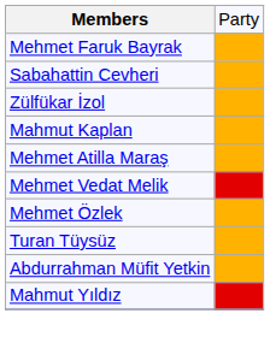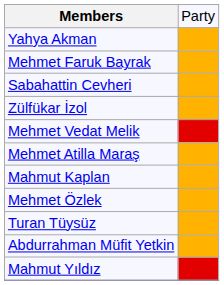+ row: Yahya Akman
rows swapped: Mahmut Kaplan <-> Mehmet Vedat Melik
